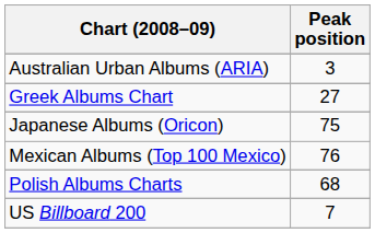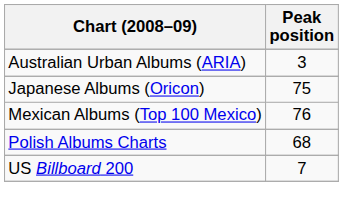- row: Greek Albums Chart | 27
